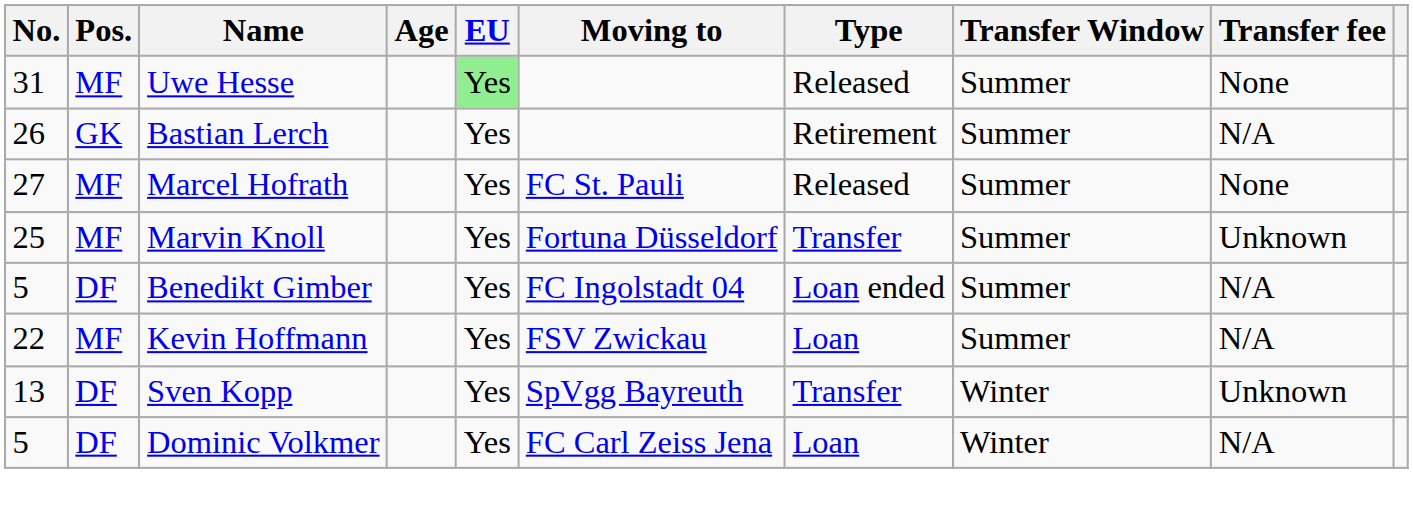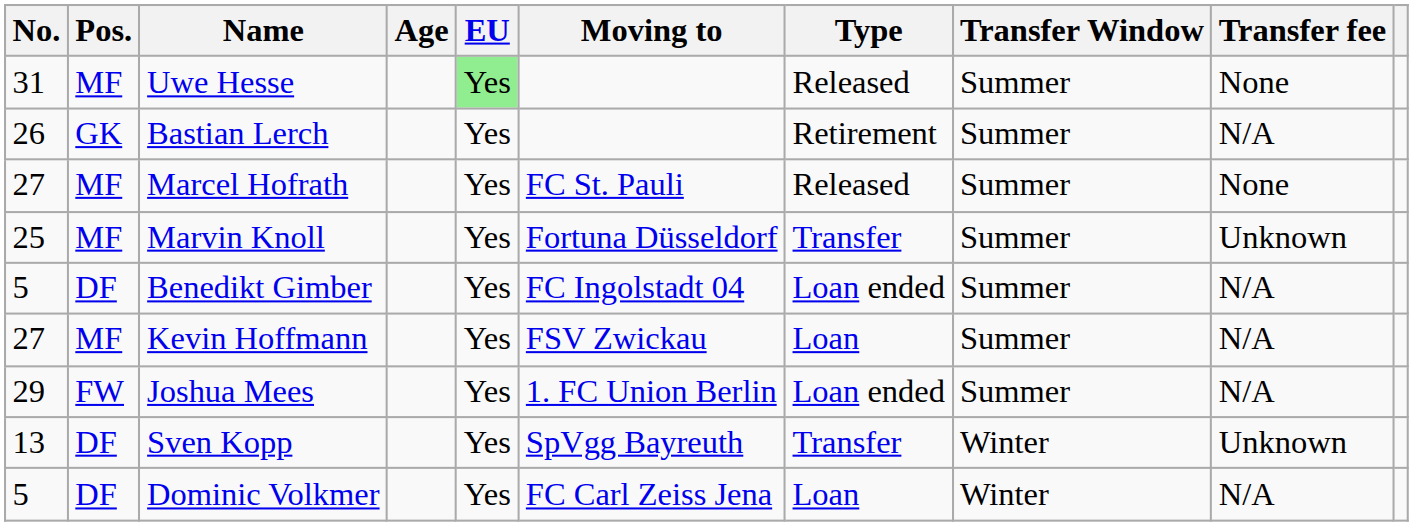Kevin Hoffmann | No.: 22 -> 27
+ row: 29 | FW | Joshua Mees | Yes | 1. FC Union Berlin | Loan ended | Summer | N/A
